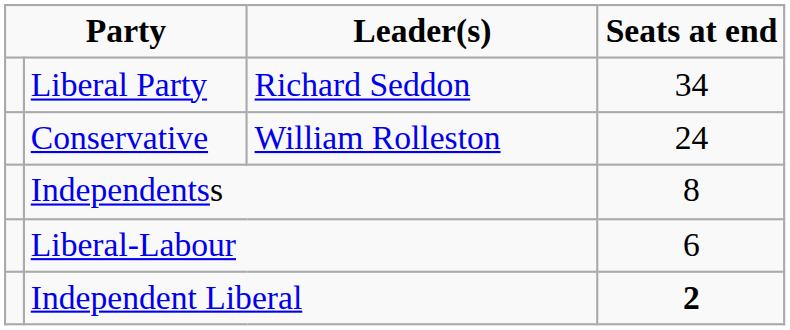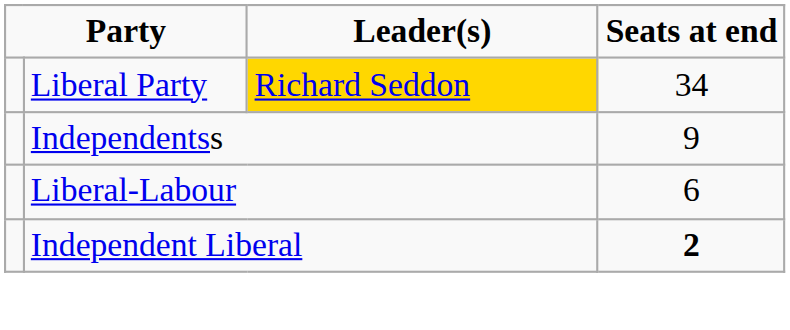Liberal Party | Leader(s): no background -> gold background
- row: Conservative | William Rolleston | 24
Independentss | Seats at end: 8 -> 9
